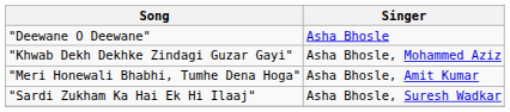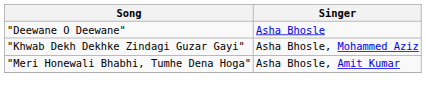- row: "Sardi Zukham Ka Hai Ek Hi Ilaaj" | Asha Bhosle, Suresh Wadkar
